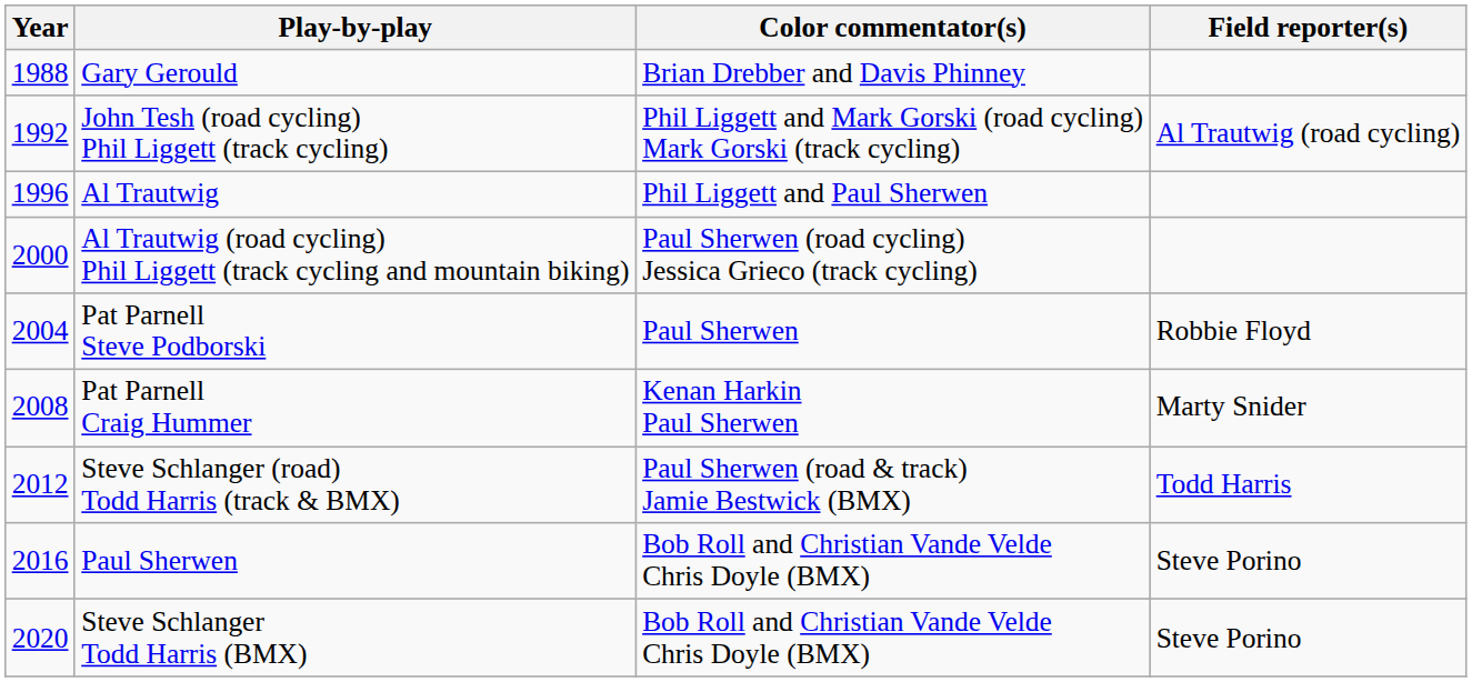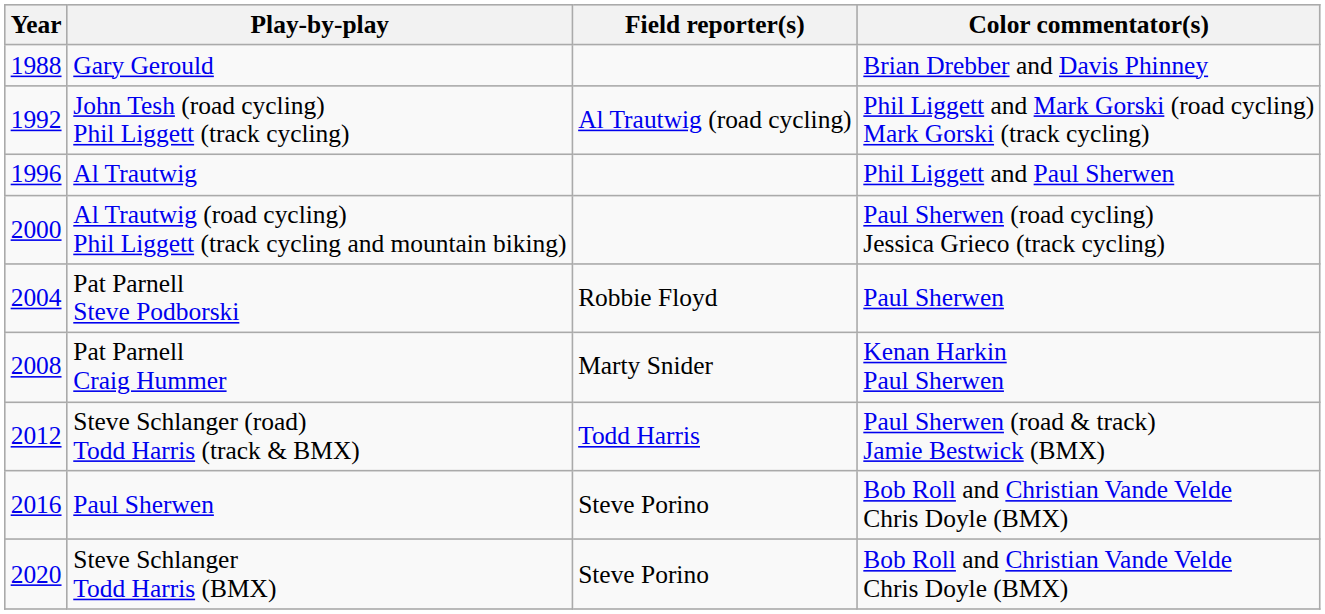columns swapped: Color commentator(s) <-> Field reporter(s)
